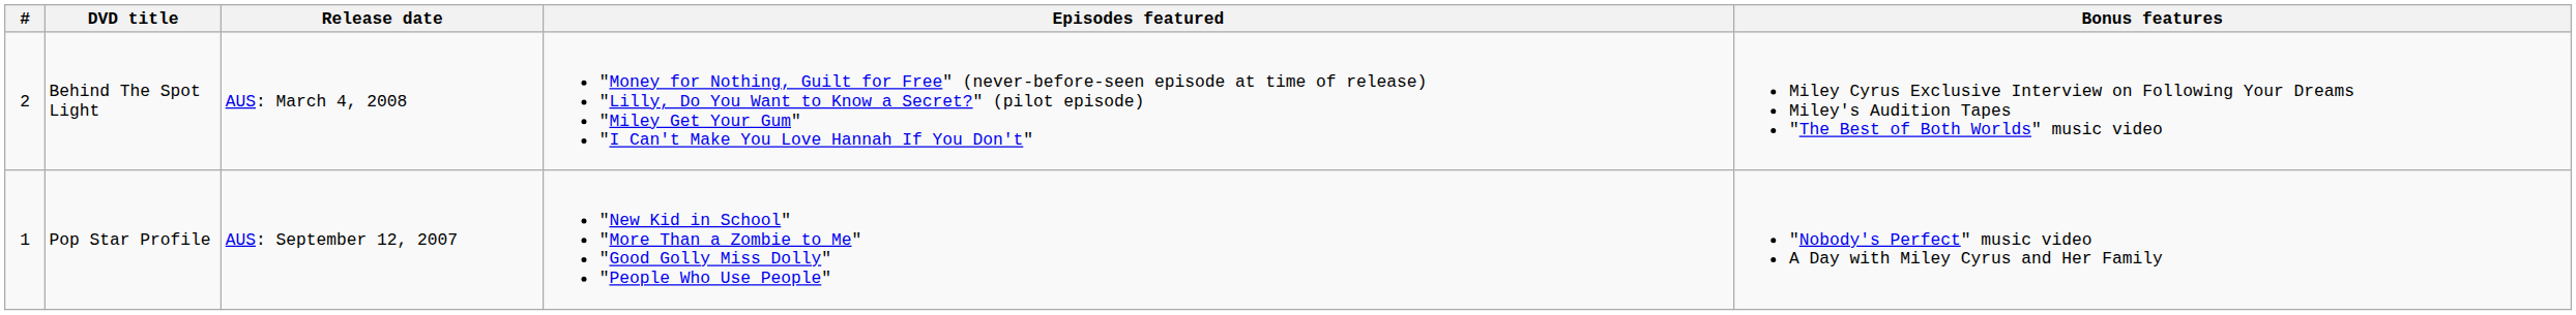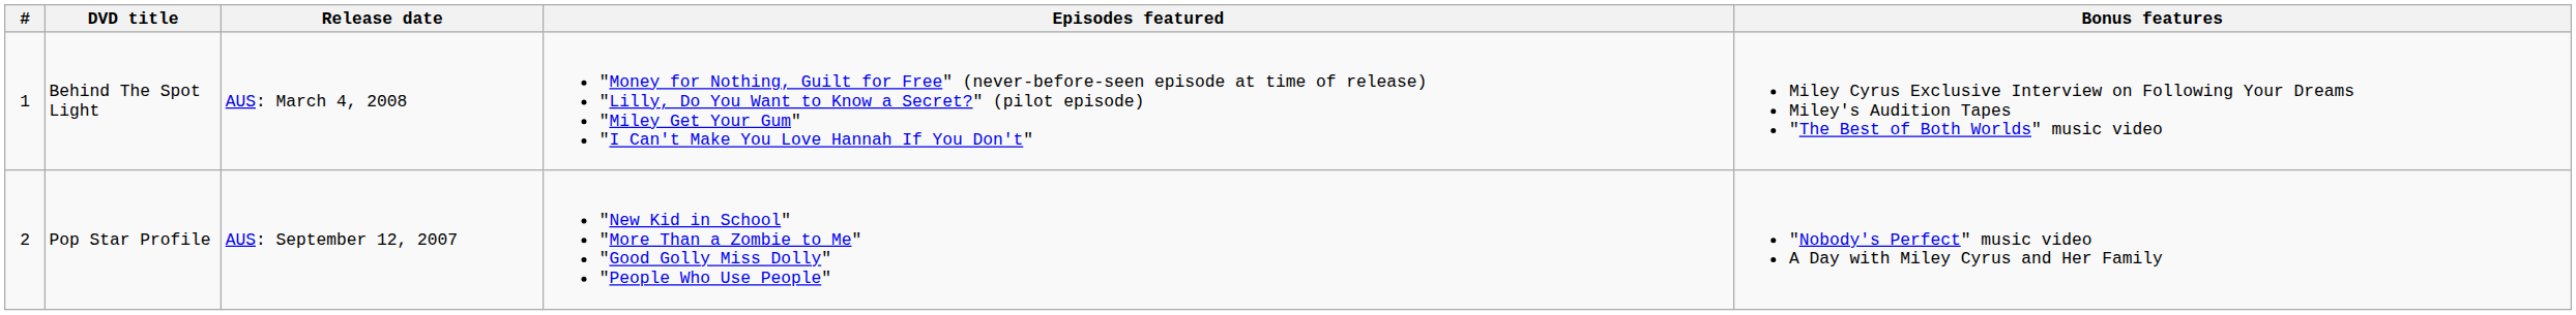Behind The Spot Light | #: 2 -> 1
Pop Star Profile | #: 1 -> 2
